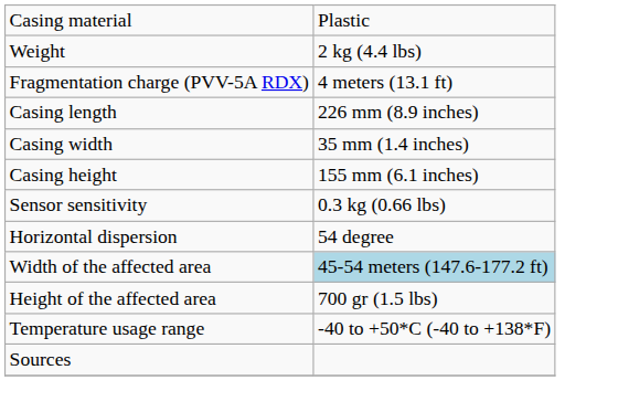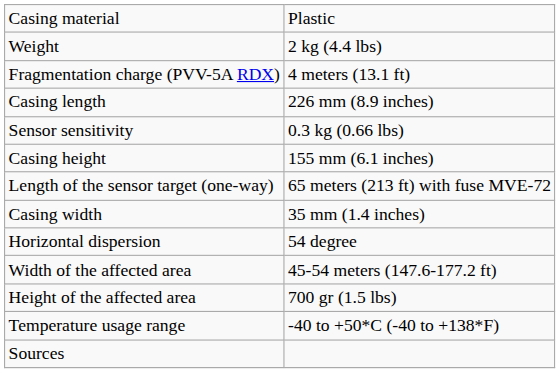rows swapped: Casing width <-> Sensor sensitivity
+ row: Length of the sensor target (one-way) | 65 meters (213 ft) with fuse MVE-72
Width of the affected area | column 2: lightblue background -> no background
